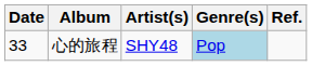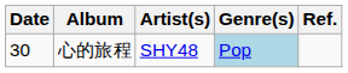心的旅程 | Date: 33 -> 30
